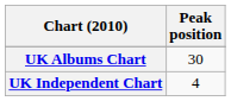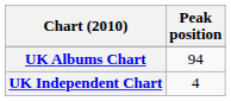UK Albums Chart | Peak position: 30 -> 94
